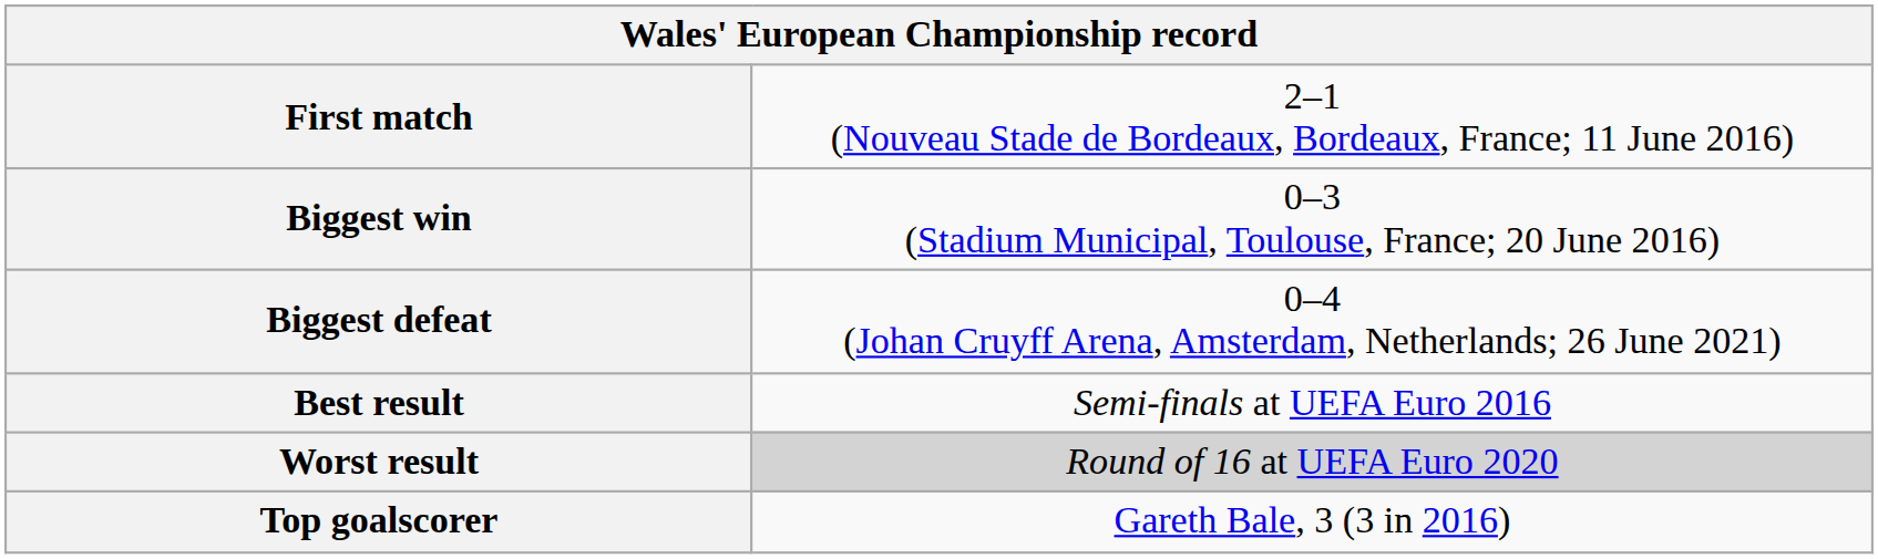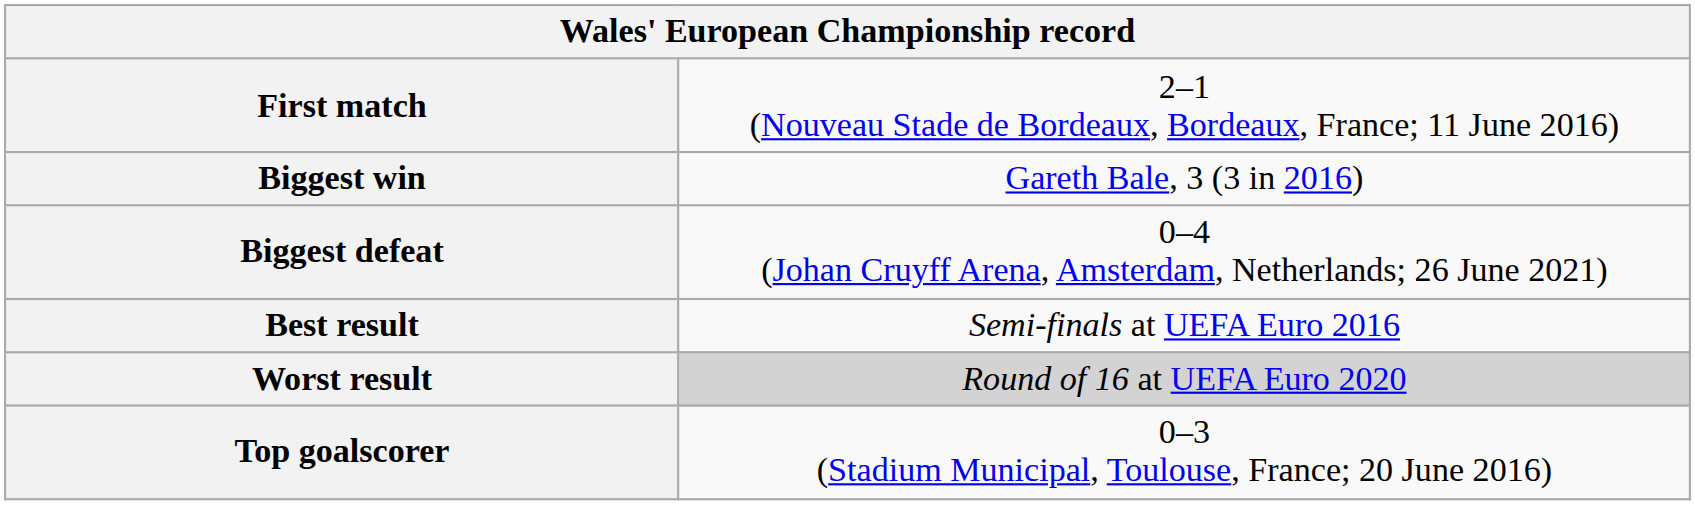Biggest win | column 2: 0–3 (Stadium Municipal, Toulouse, France; 20 June 2016) -> Gareth Bale, 3 (3 in 2016)
Top goalscorer | column 2: Gareth Bale, 3 (3 in 2016) -> 0–3 (Stadium Municipal, Toulouse, France; 20 June 2016)
